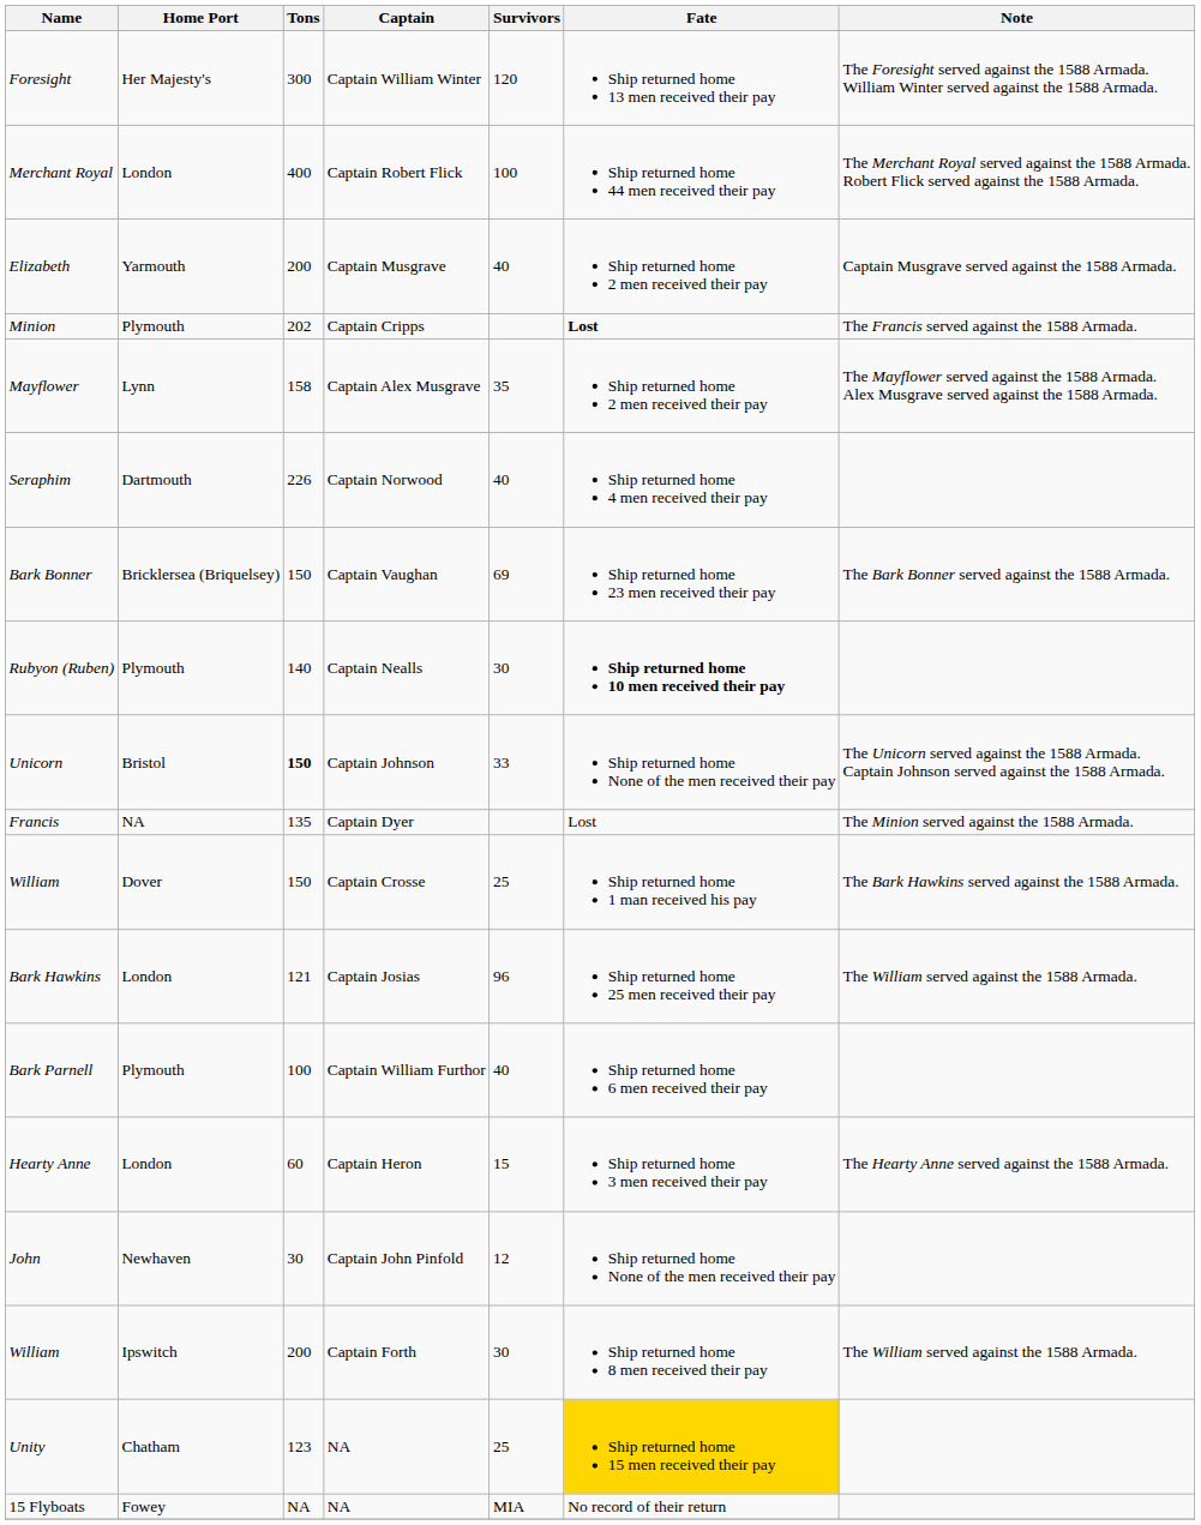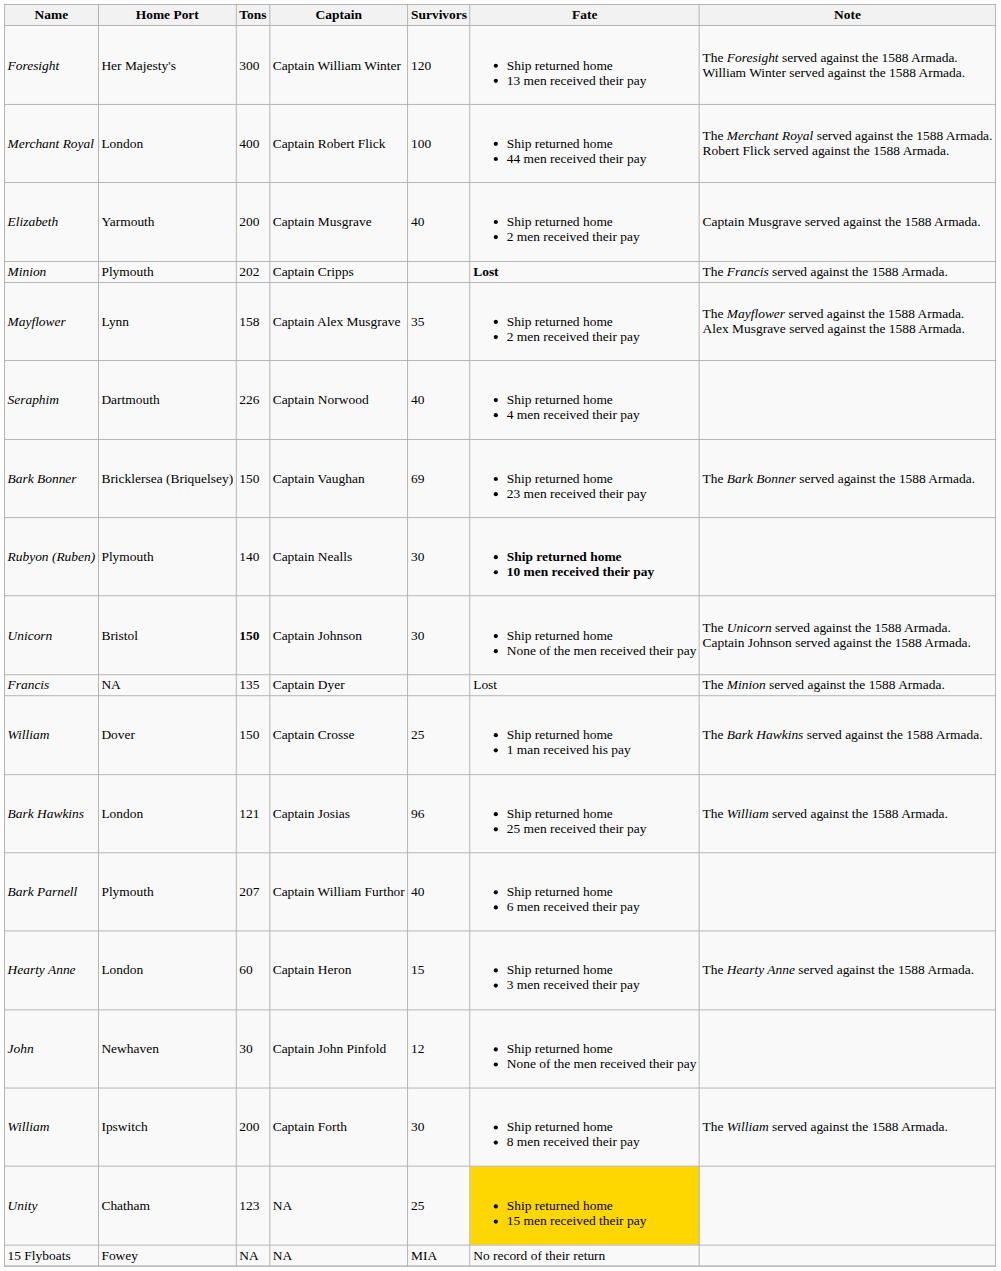Unicorn | Survivors: 33 -> 30
Bark Parnell | Tons: 100 -> 207
